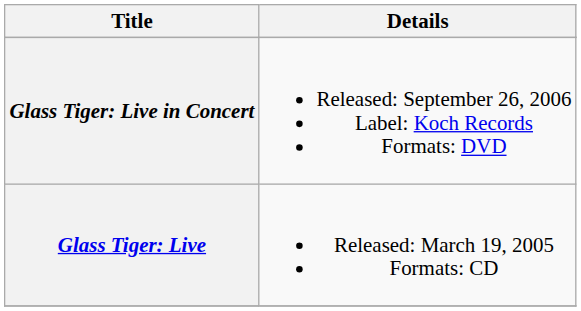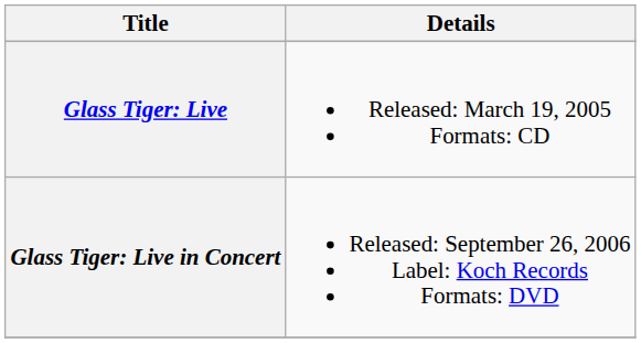rows swapped: Glass Tiger: Live <-> Glass Tiger: Live in Concert
